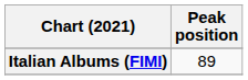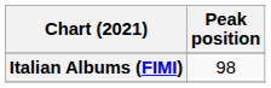Italian Albums (FIMI) | Peak position: 89 -> 98
